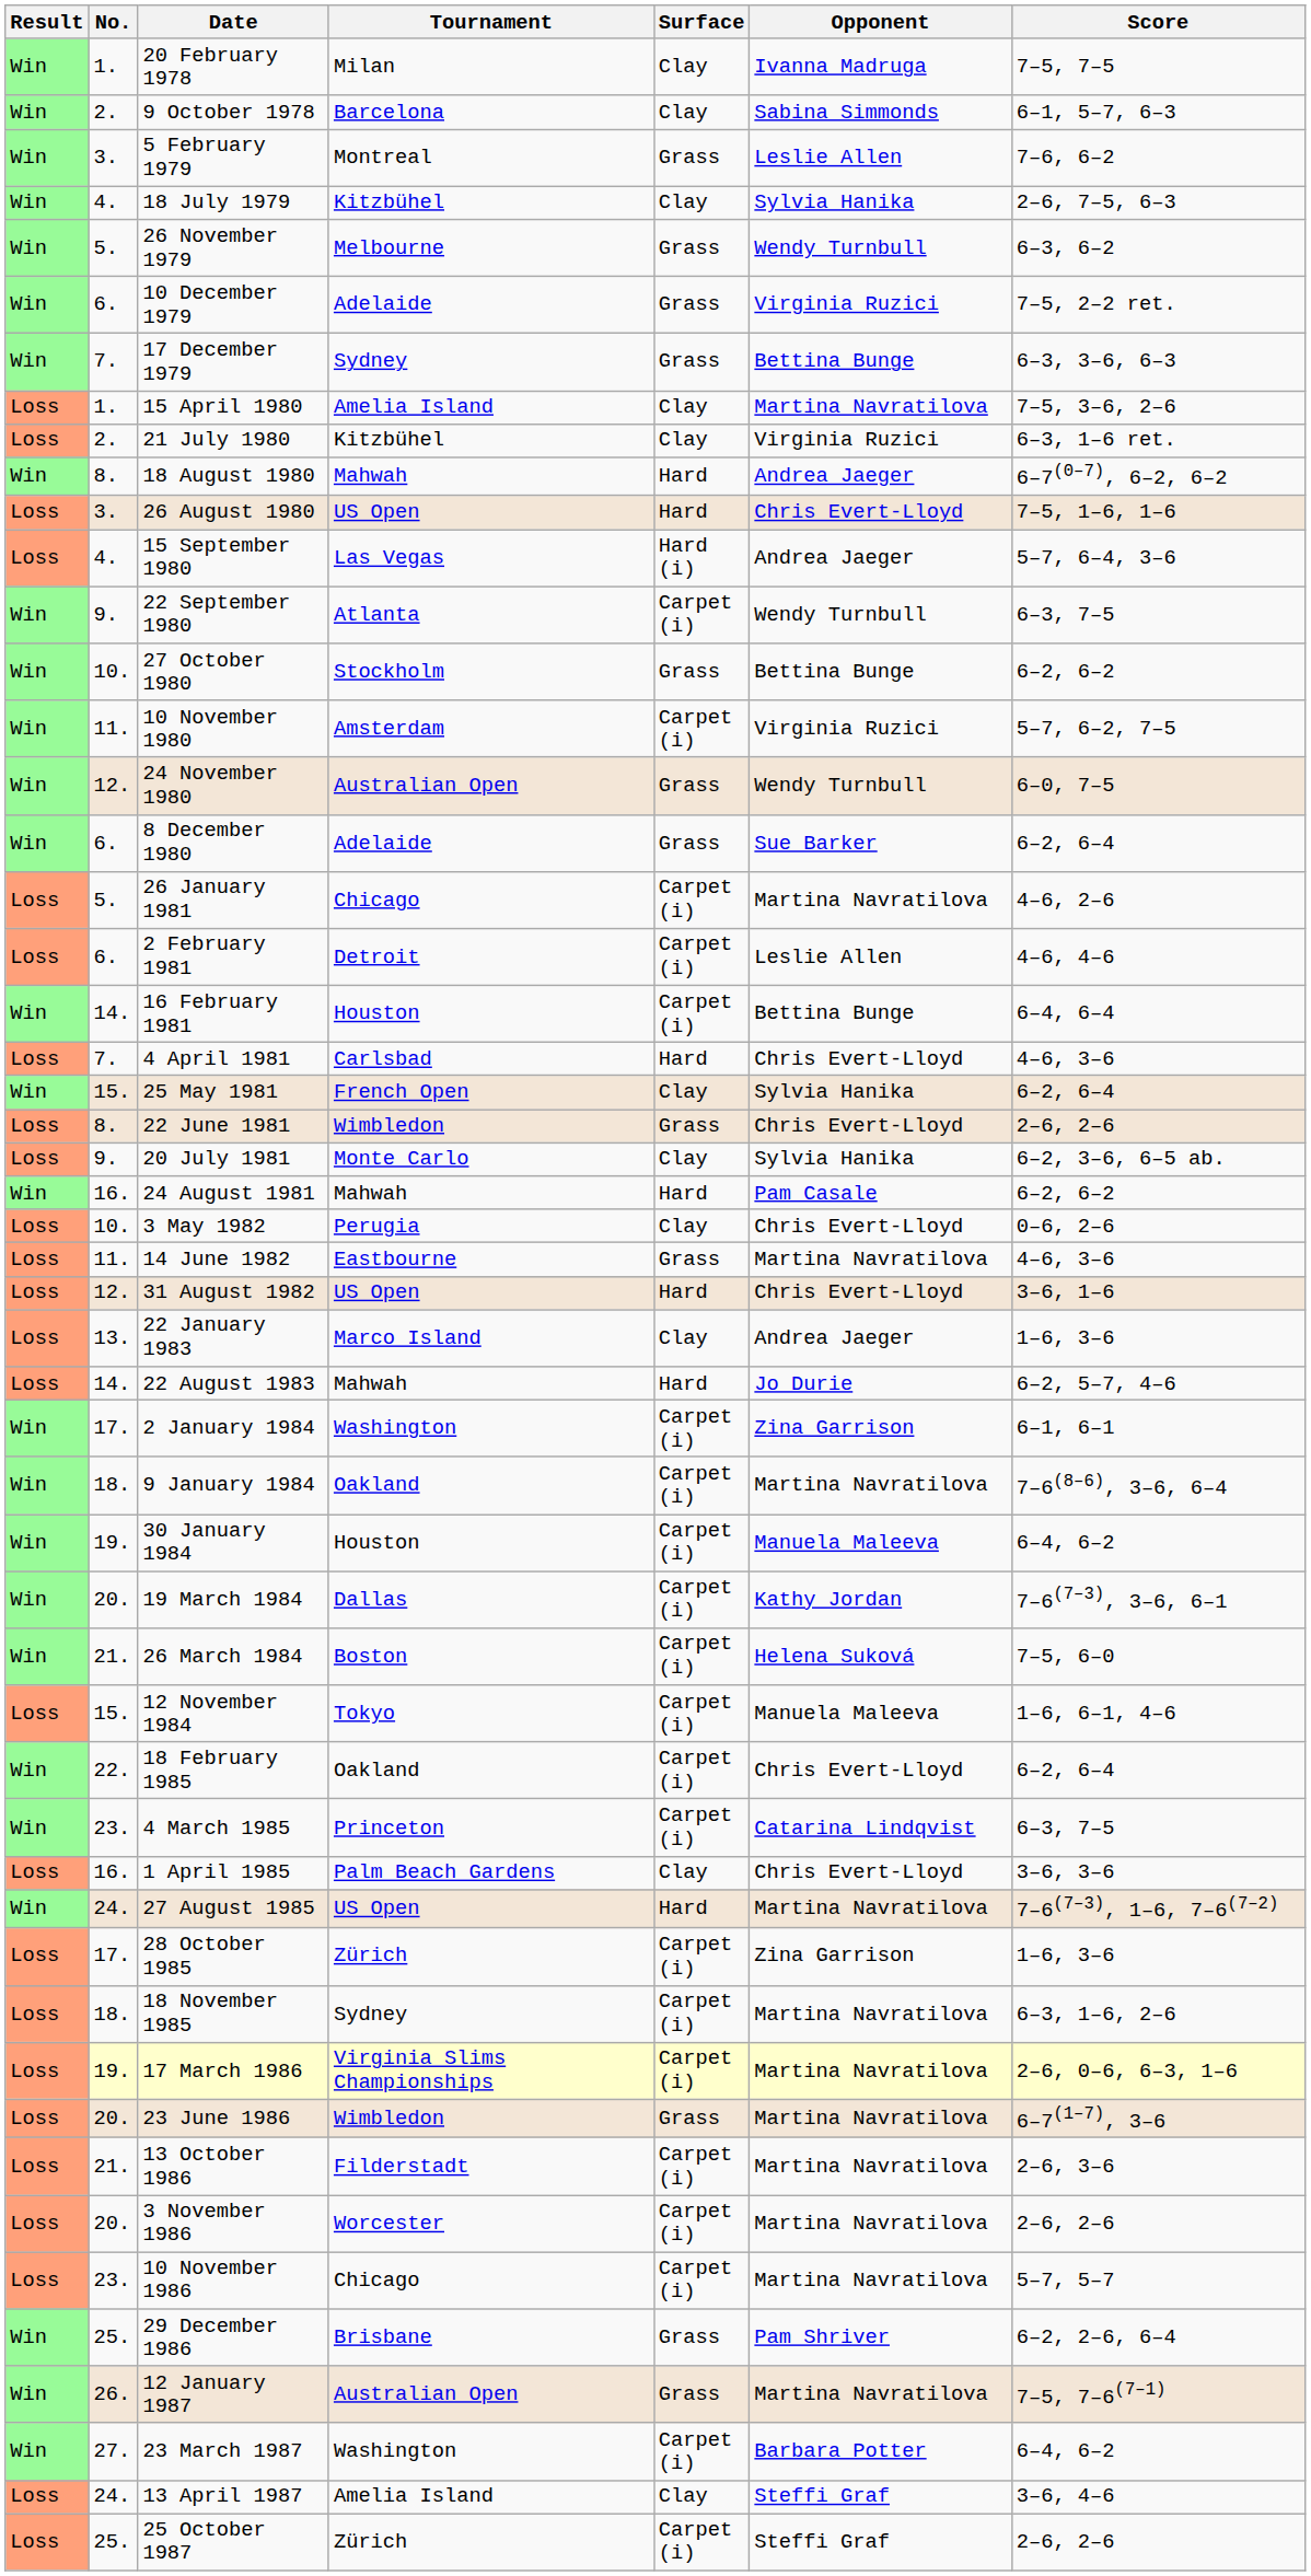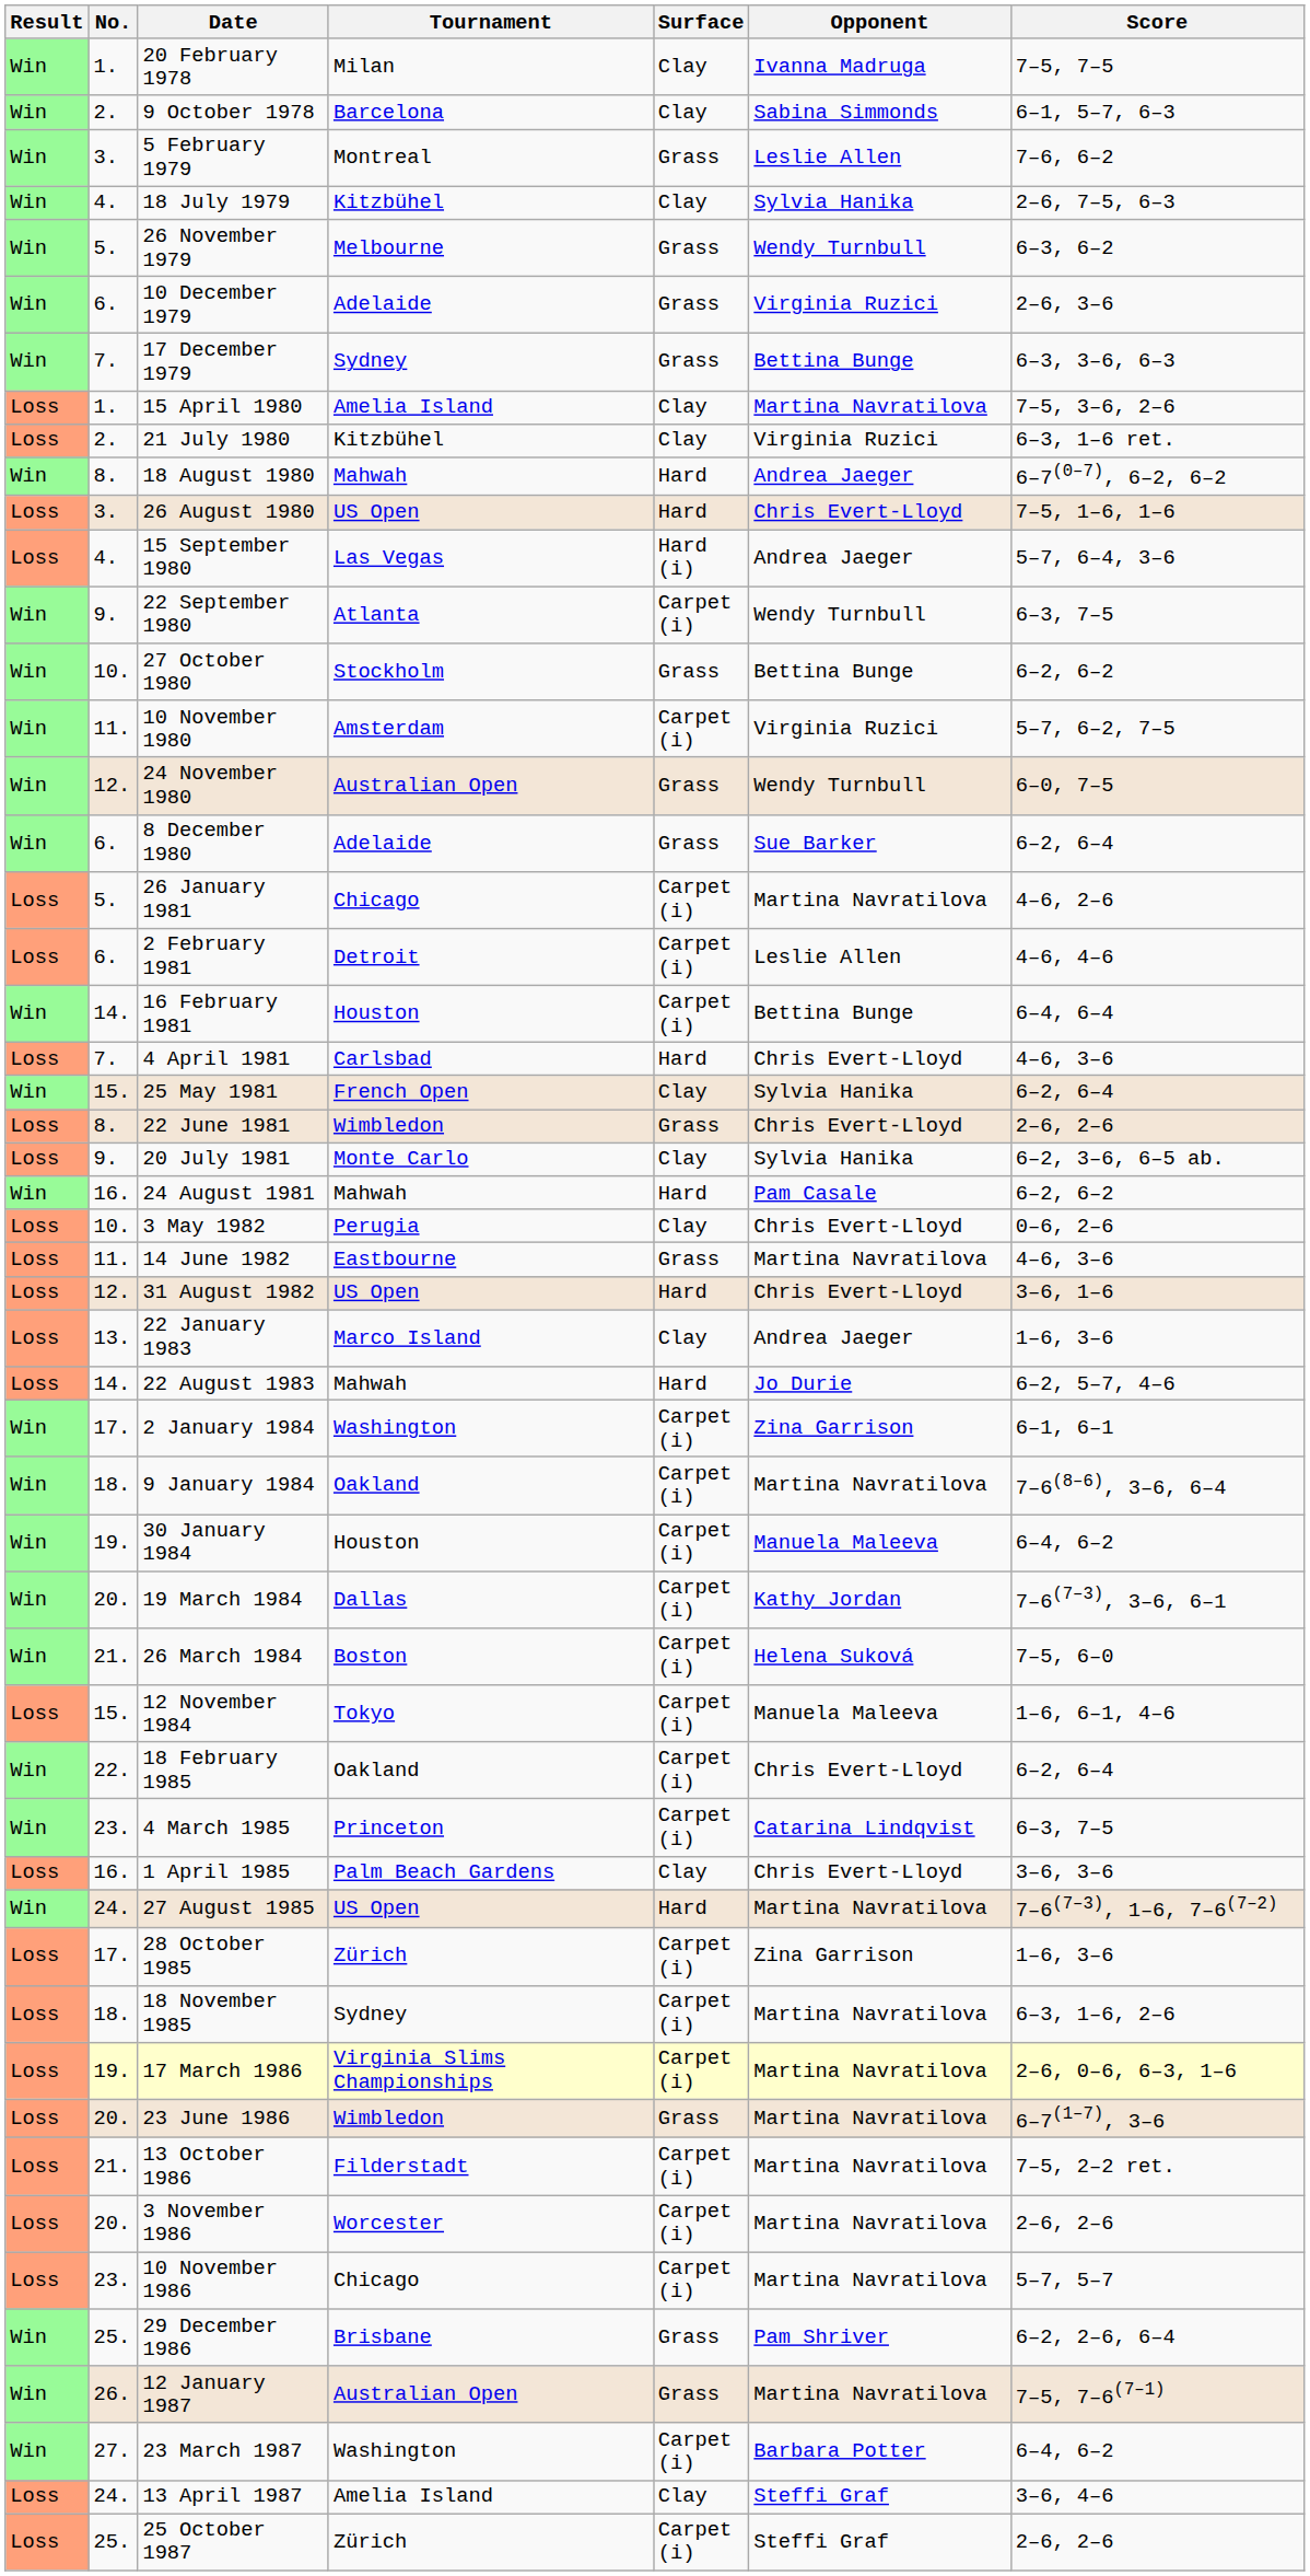10 December 1979 | Score: 7–5, 2–2 ret. -> 2–6, 3–6
13 October 1986 | Score: 2–6, 3–6 -> 7–5, 2–2 ret.
